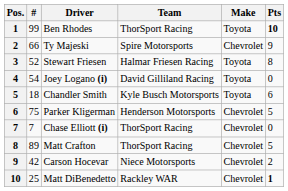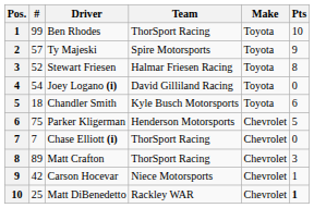Ben Rhodes | Pts: bold -> normal
Ty Majeski | #: 66 -> 57
Ty Majeski | Make: Chevrolet -> Toyota
Matt Crafton | Pts: 5 -> 3
Carson Hocevar | Pts: 2 -> 1
